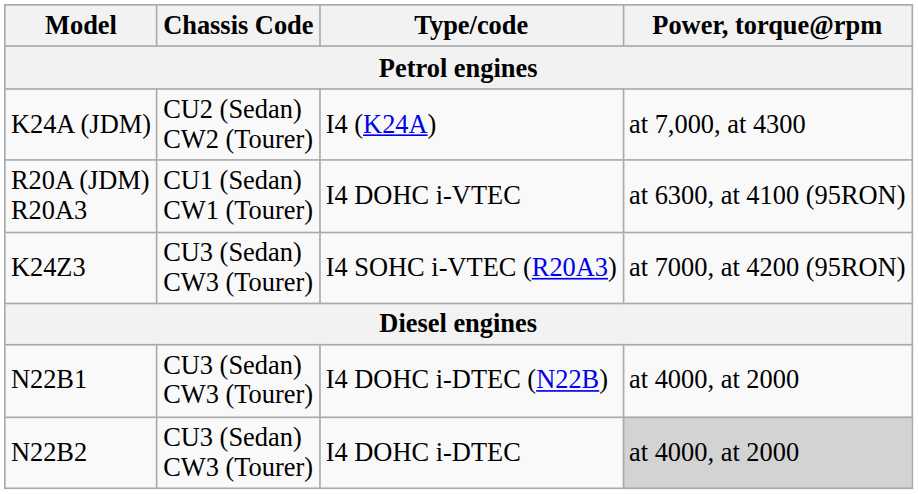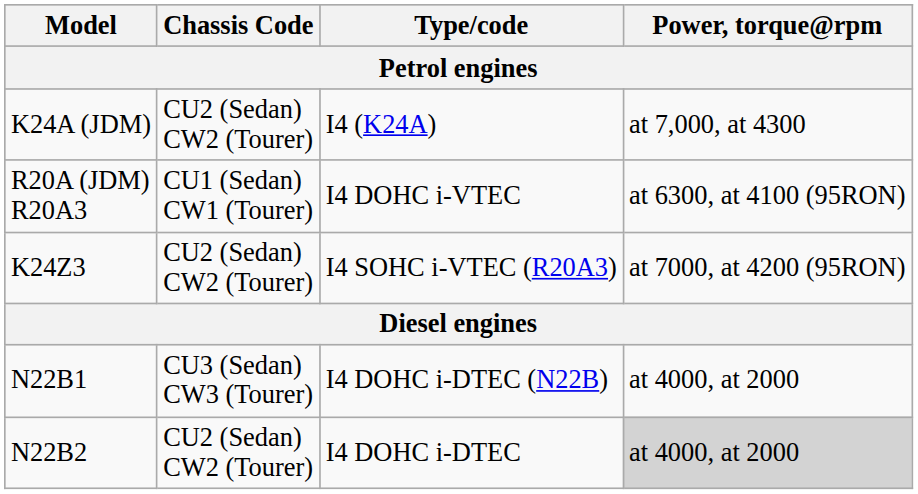K24Z3 | Chassis Code / Petrol engines: CU3 (Sedan) CW3 (Tourer) -> CU2 (Sedan) CW2 (Tourer)
N22B2 | Chassis Code / Petrol engines: CU3 (Sedan) CW3 (Tourer) -> CU2 (Sedan) CW2 (Tourer)
